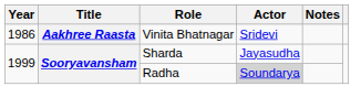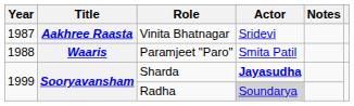Vinita Bhatnagar | Year: 1986 -> 1987
+ row: 1988 | Waaris | Paramjeet "Paro" | Smita Patil
Sharda | Actor: normal -> bold
